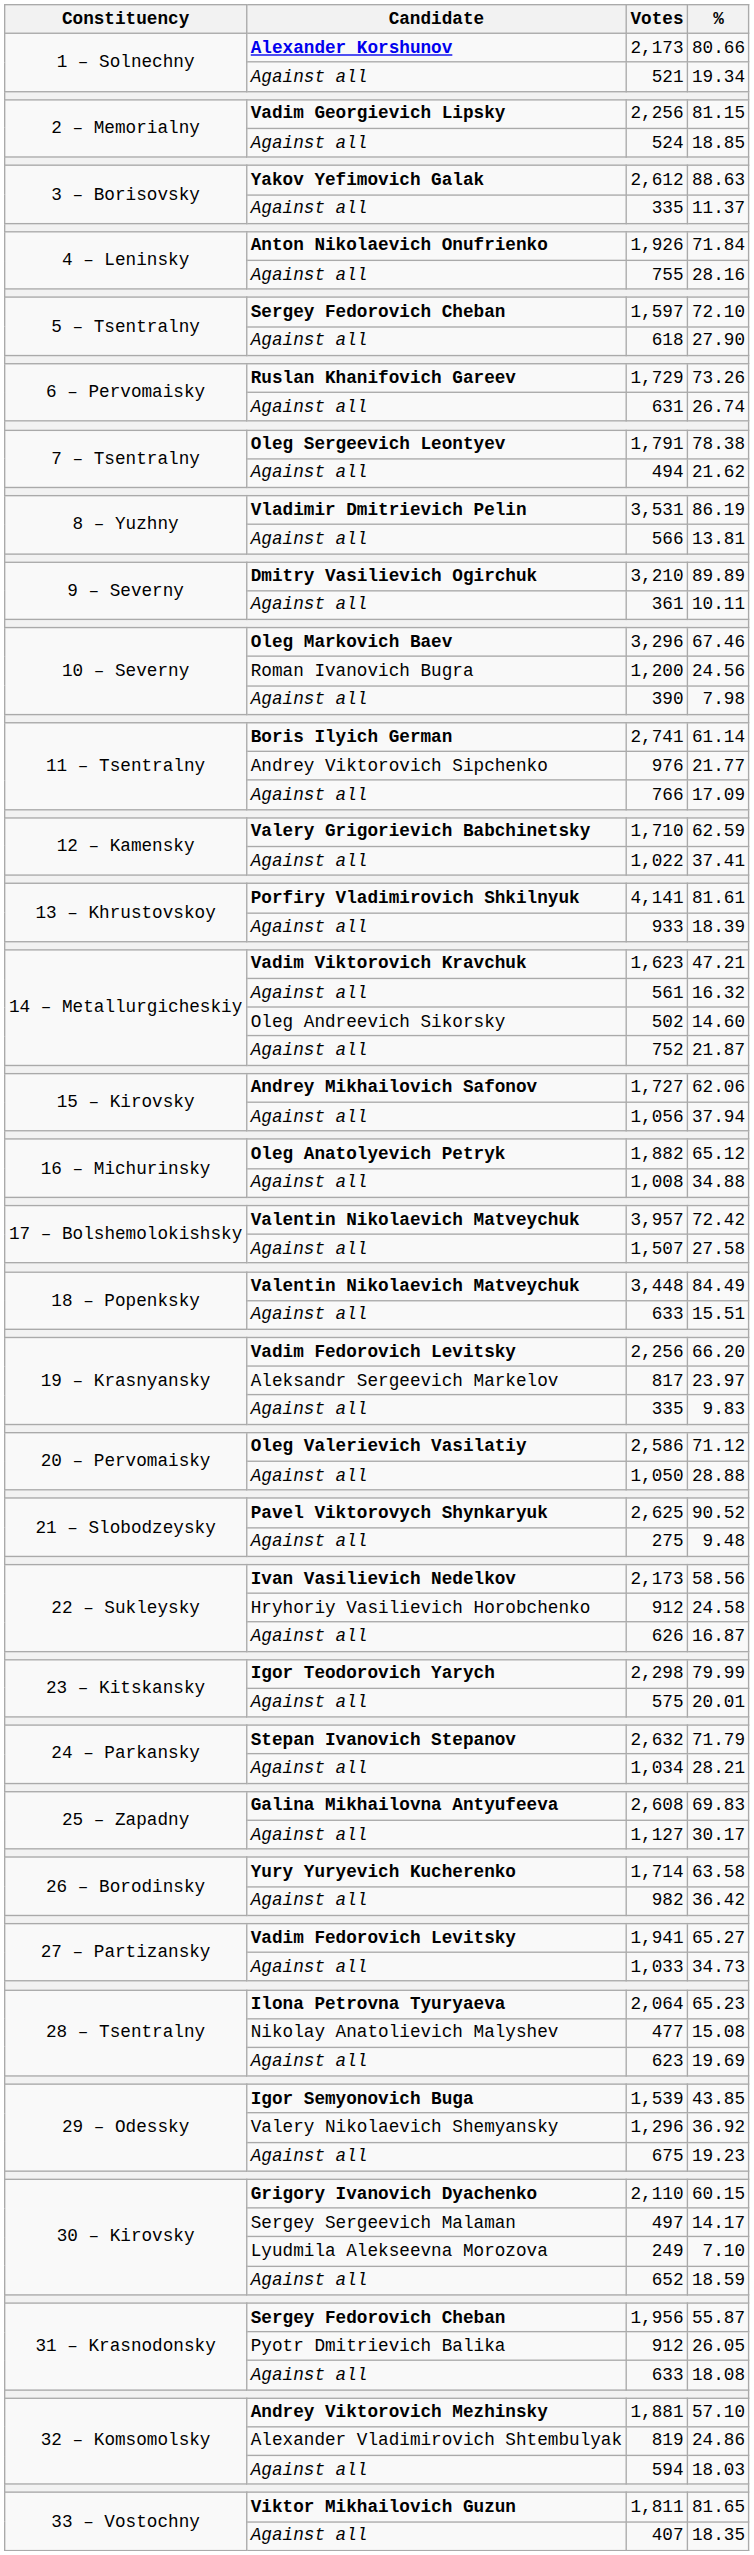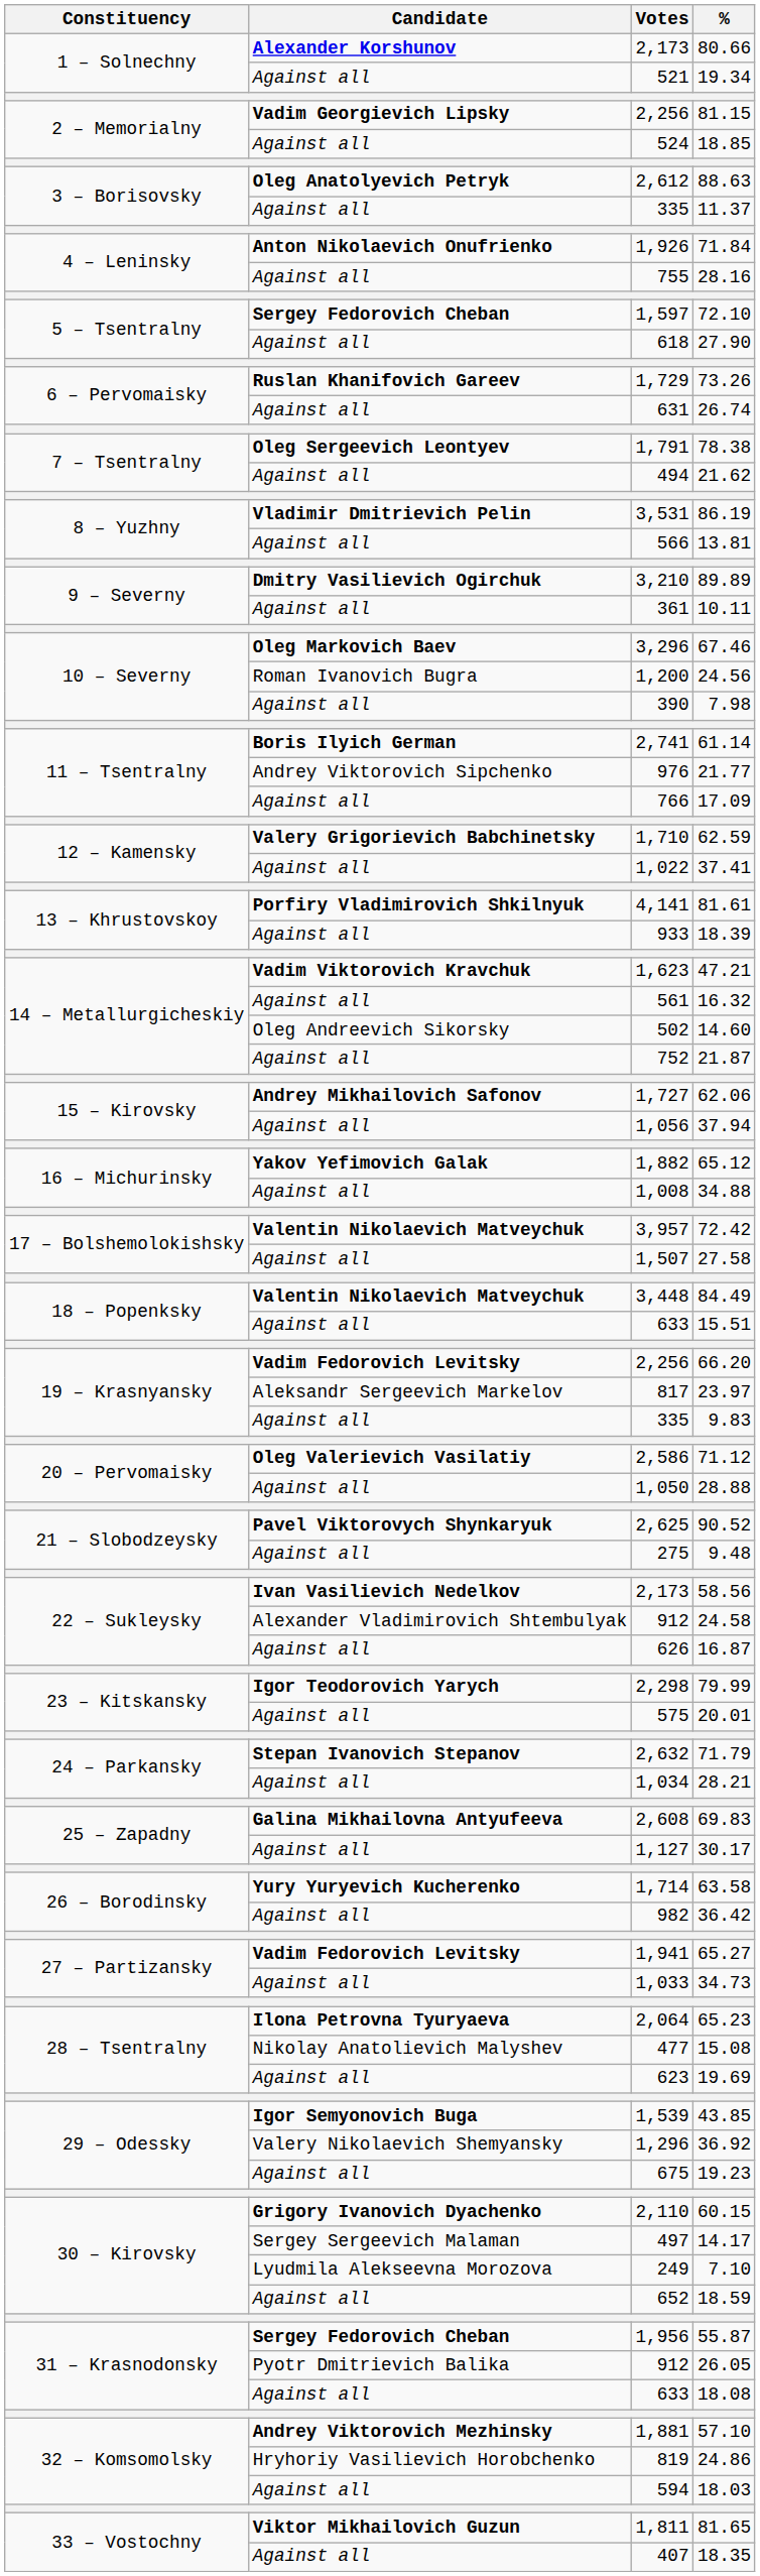88.63 | Candidate: Yakov Yefimovich Galak -> Oleg Anatolyevich Petryk
65.12 | Candidate: Oleg Anatolyevich Petryk -> Yakov Yefimovich Galak
24.58 | Candidate: Hryhoriy Vasilievich Horobchenko -> Alexander Vladimirovich Shtembulyak
24.86 | Candidate: Alexander Vladimirovich Shtembulyak -> Hryhoriy Vasilievich Horobchenko
